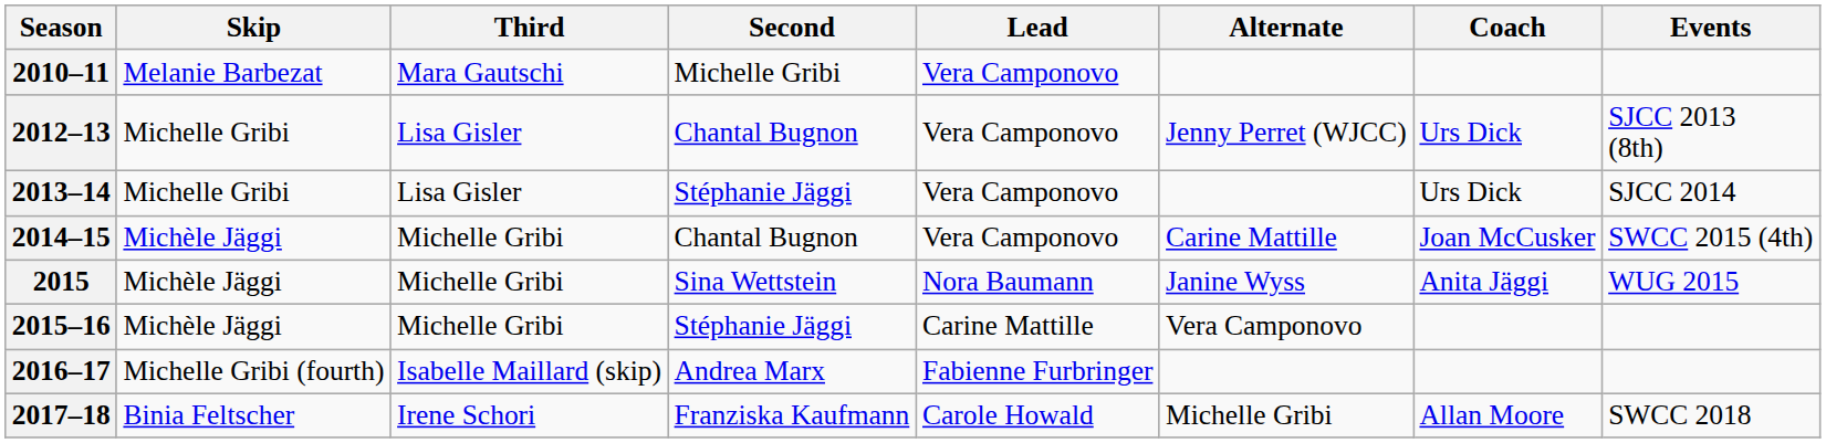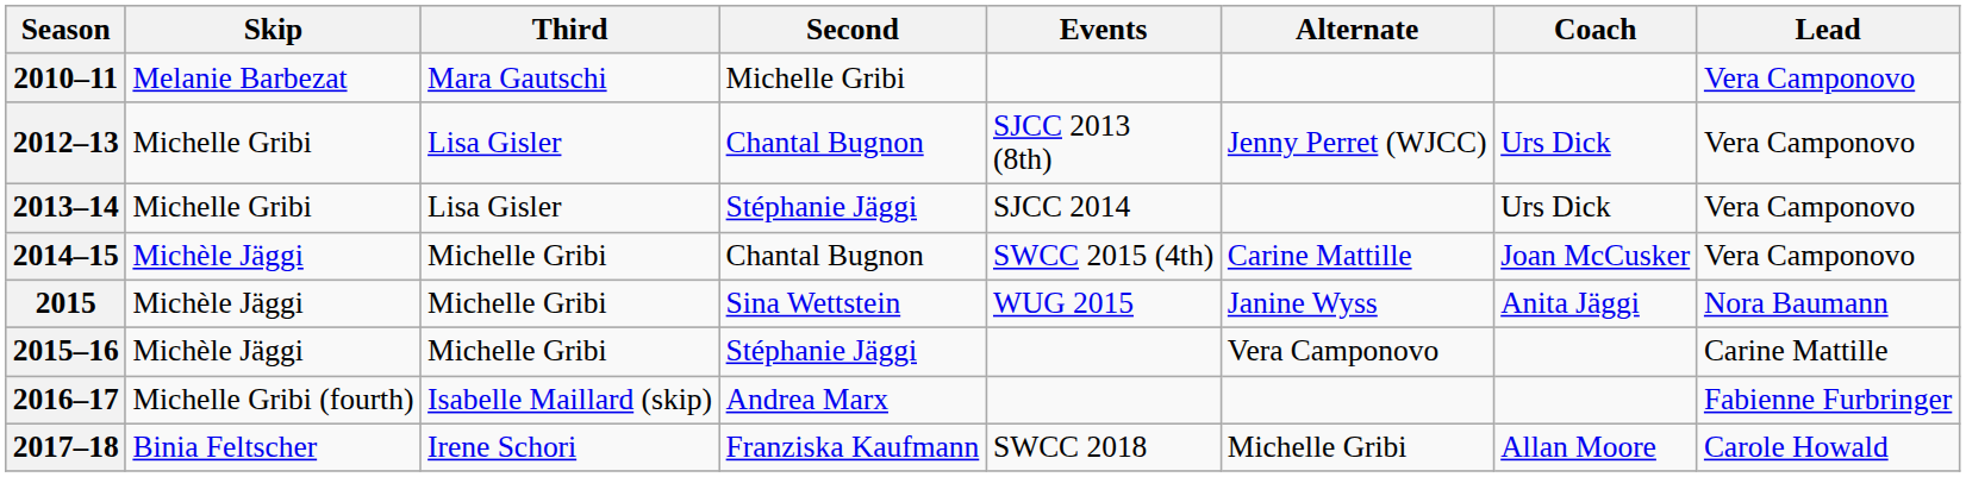columns swapped: Lead <-> Events
